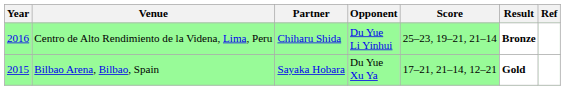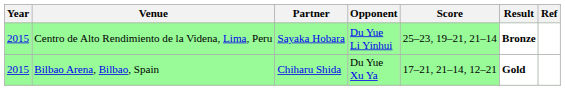Centro de Alto Rendimiento de la Videna, Lima, Peru | Year: 2016 -> 2015
Centro de Alto Rendimiento de la Videna, Lima, Peru | Partner: Chiharu Shida -> Sayaka Hobara
Bilbao Arena, Bilbao, Spain | Partner: Sayaka Hobara -> Chiharu Shida
